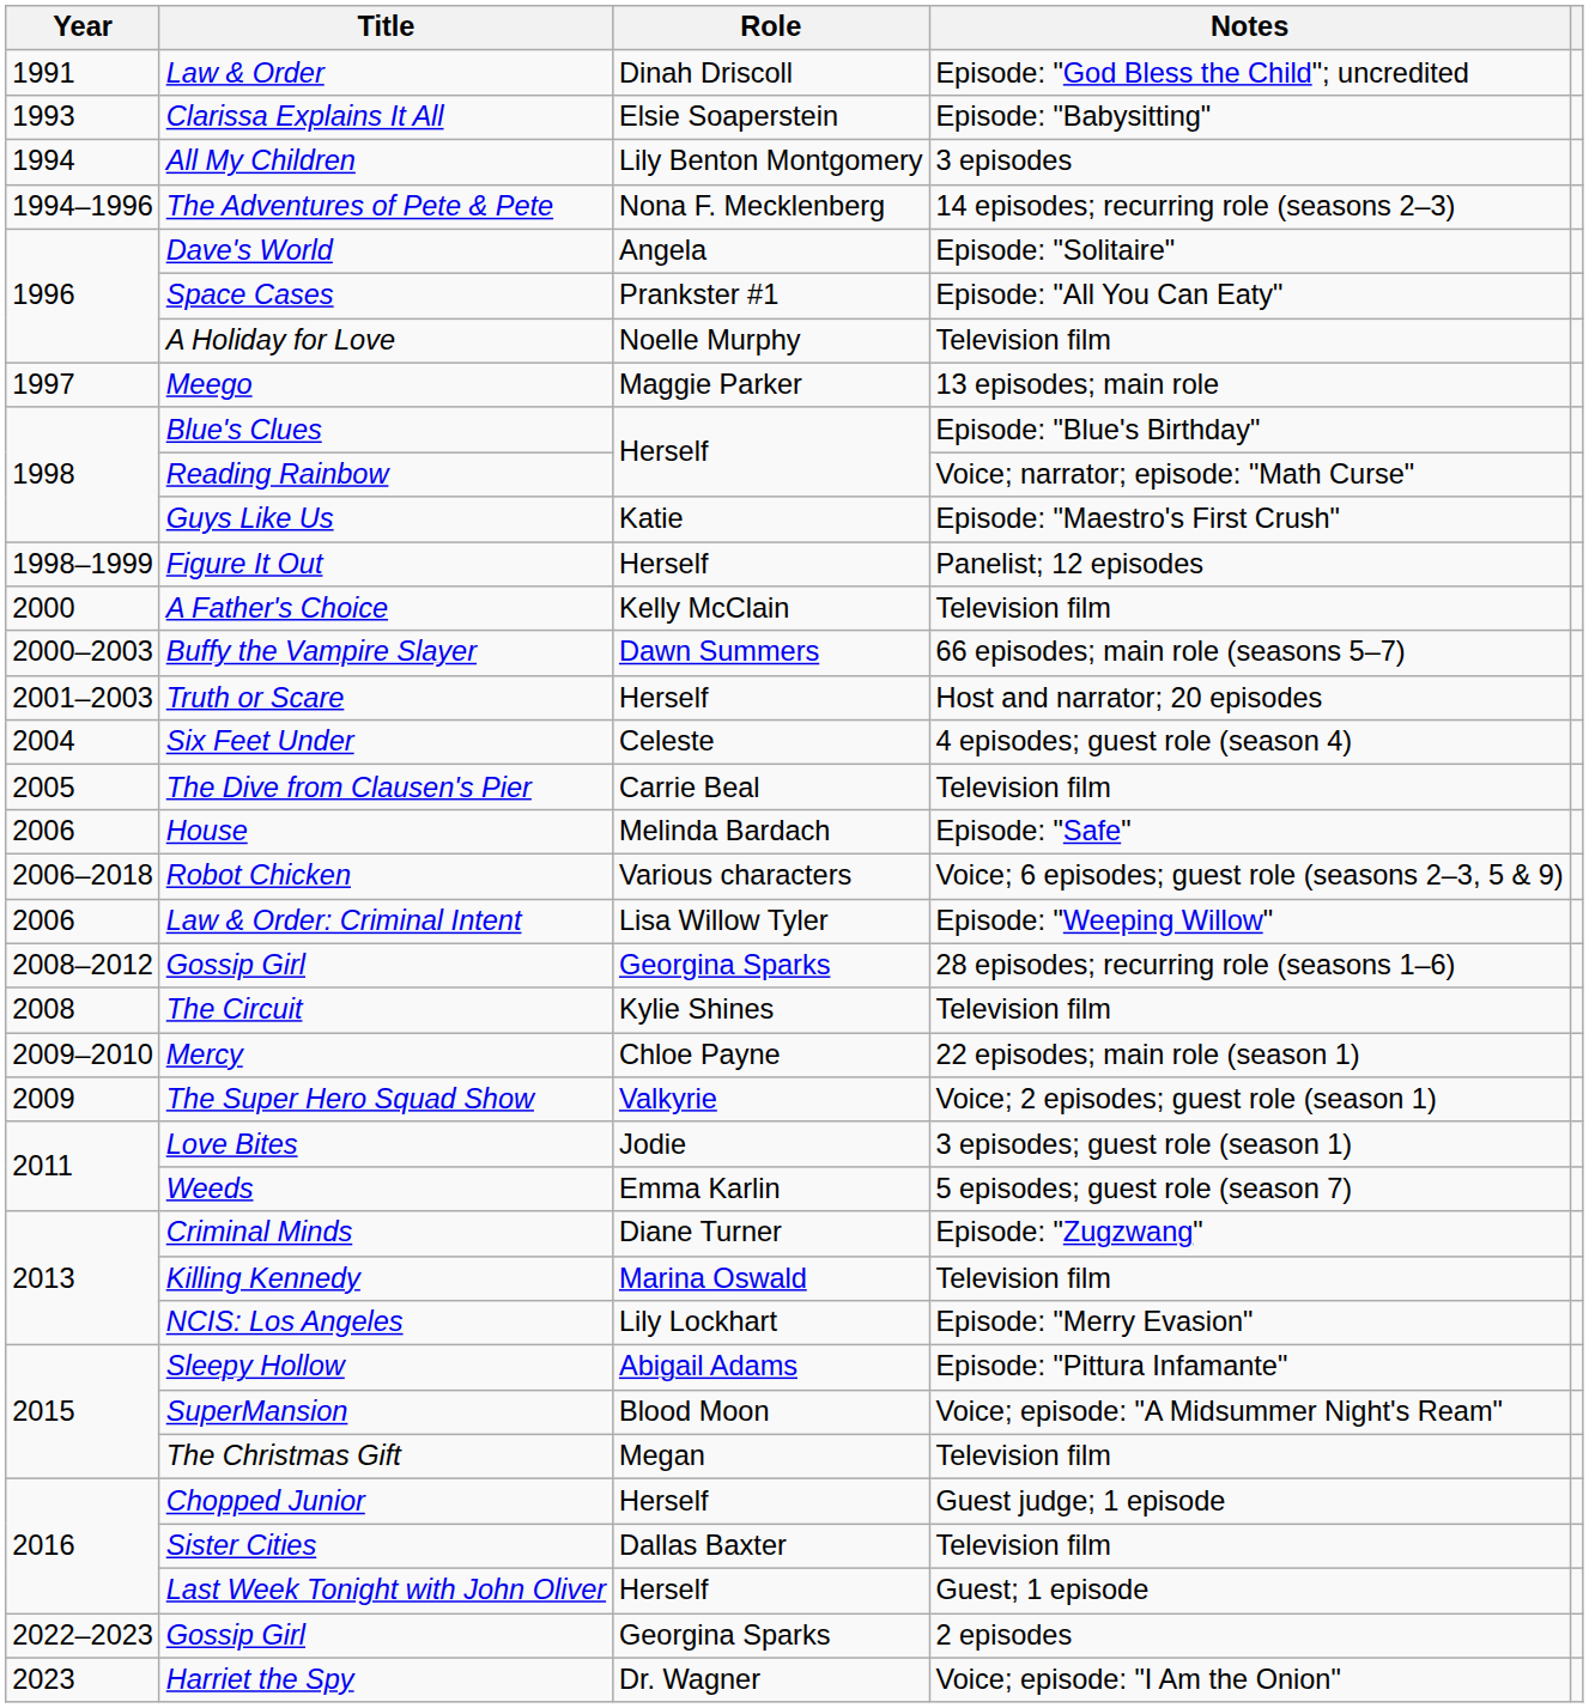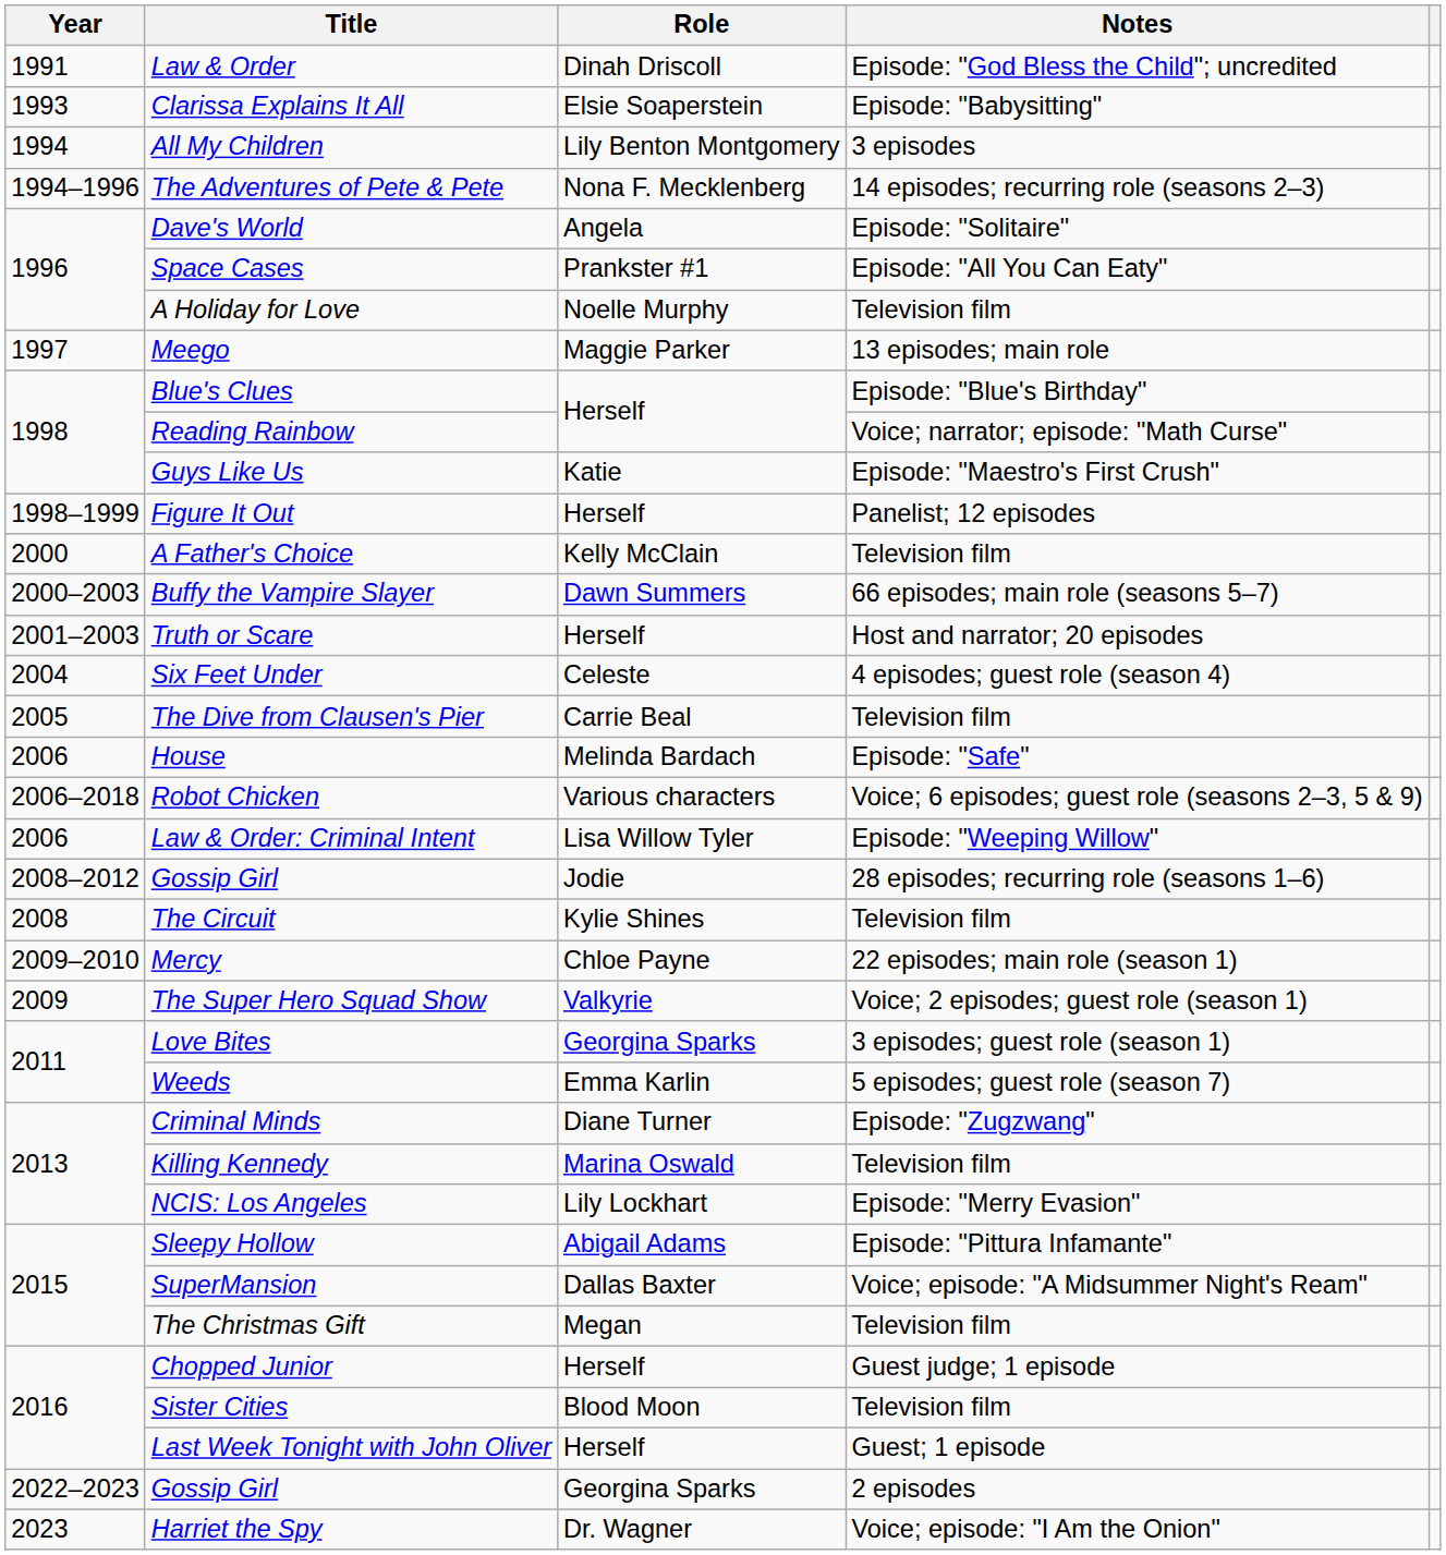Gossip Girl / 28 episodes; recurring role (seasons 1–6) | Role: Georgina Sparks -> Jodie
Love Bites | Role: Jodie -> Georgina Sparks
SuperMansion | Role: Blood Moon -> Dallas Baxter
Sister Cities | Role: Dallas Baxter -> Blood Moon
